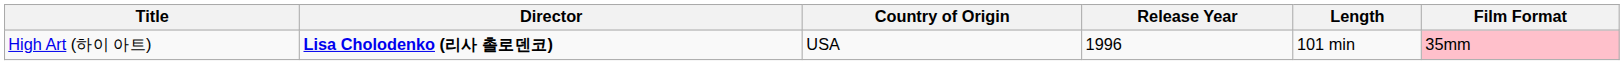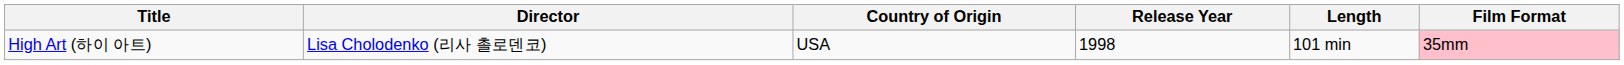High Art (하이 아트) | Director: bold -> normal
High Art (하이 아트) | Release Year: 1996 -> 1998
